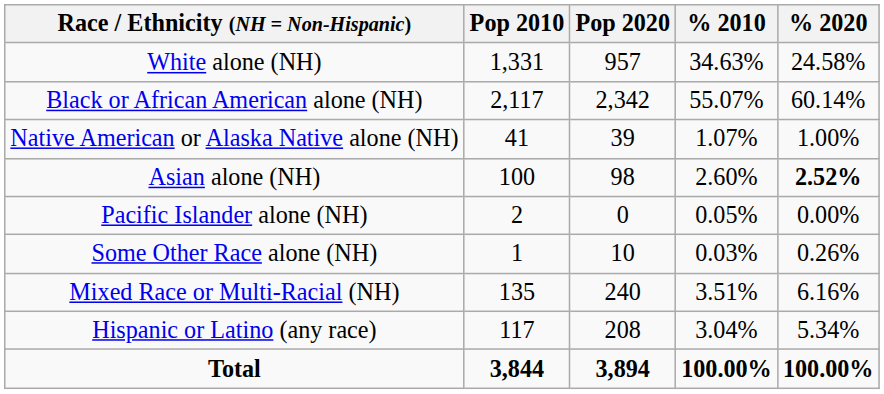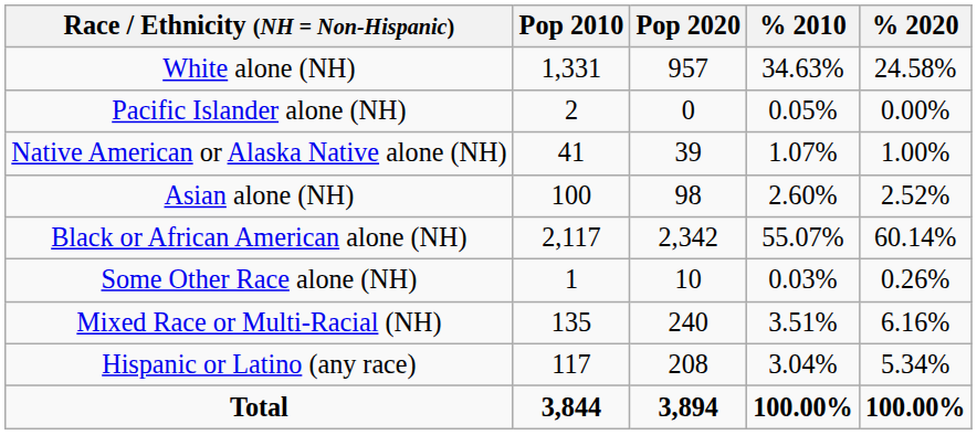rows swapped: Black or African American alone (NH) <-> Pacific Islander alone (NH)
Asian alone (NH) | % 2020: bold -> normal
